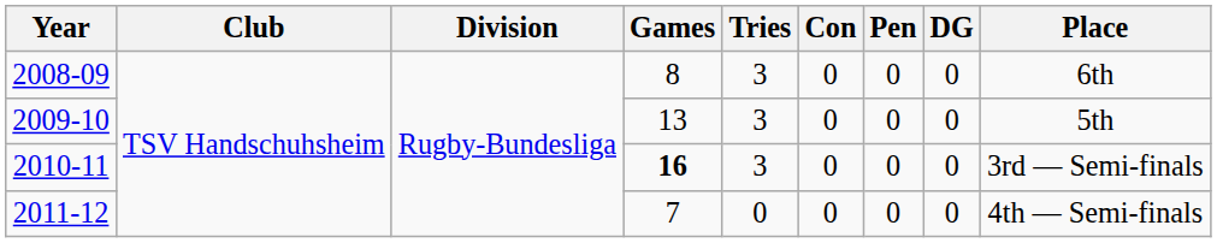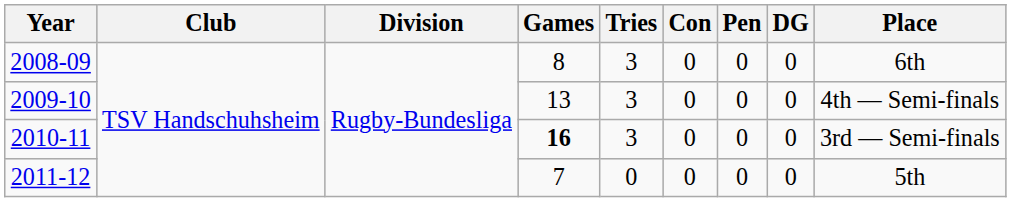2009-10 | Place: 5th -> 4th — Semi-finals
2011-12 | Place: 4th — Semi-finals -> 5th
